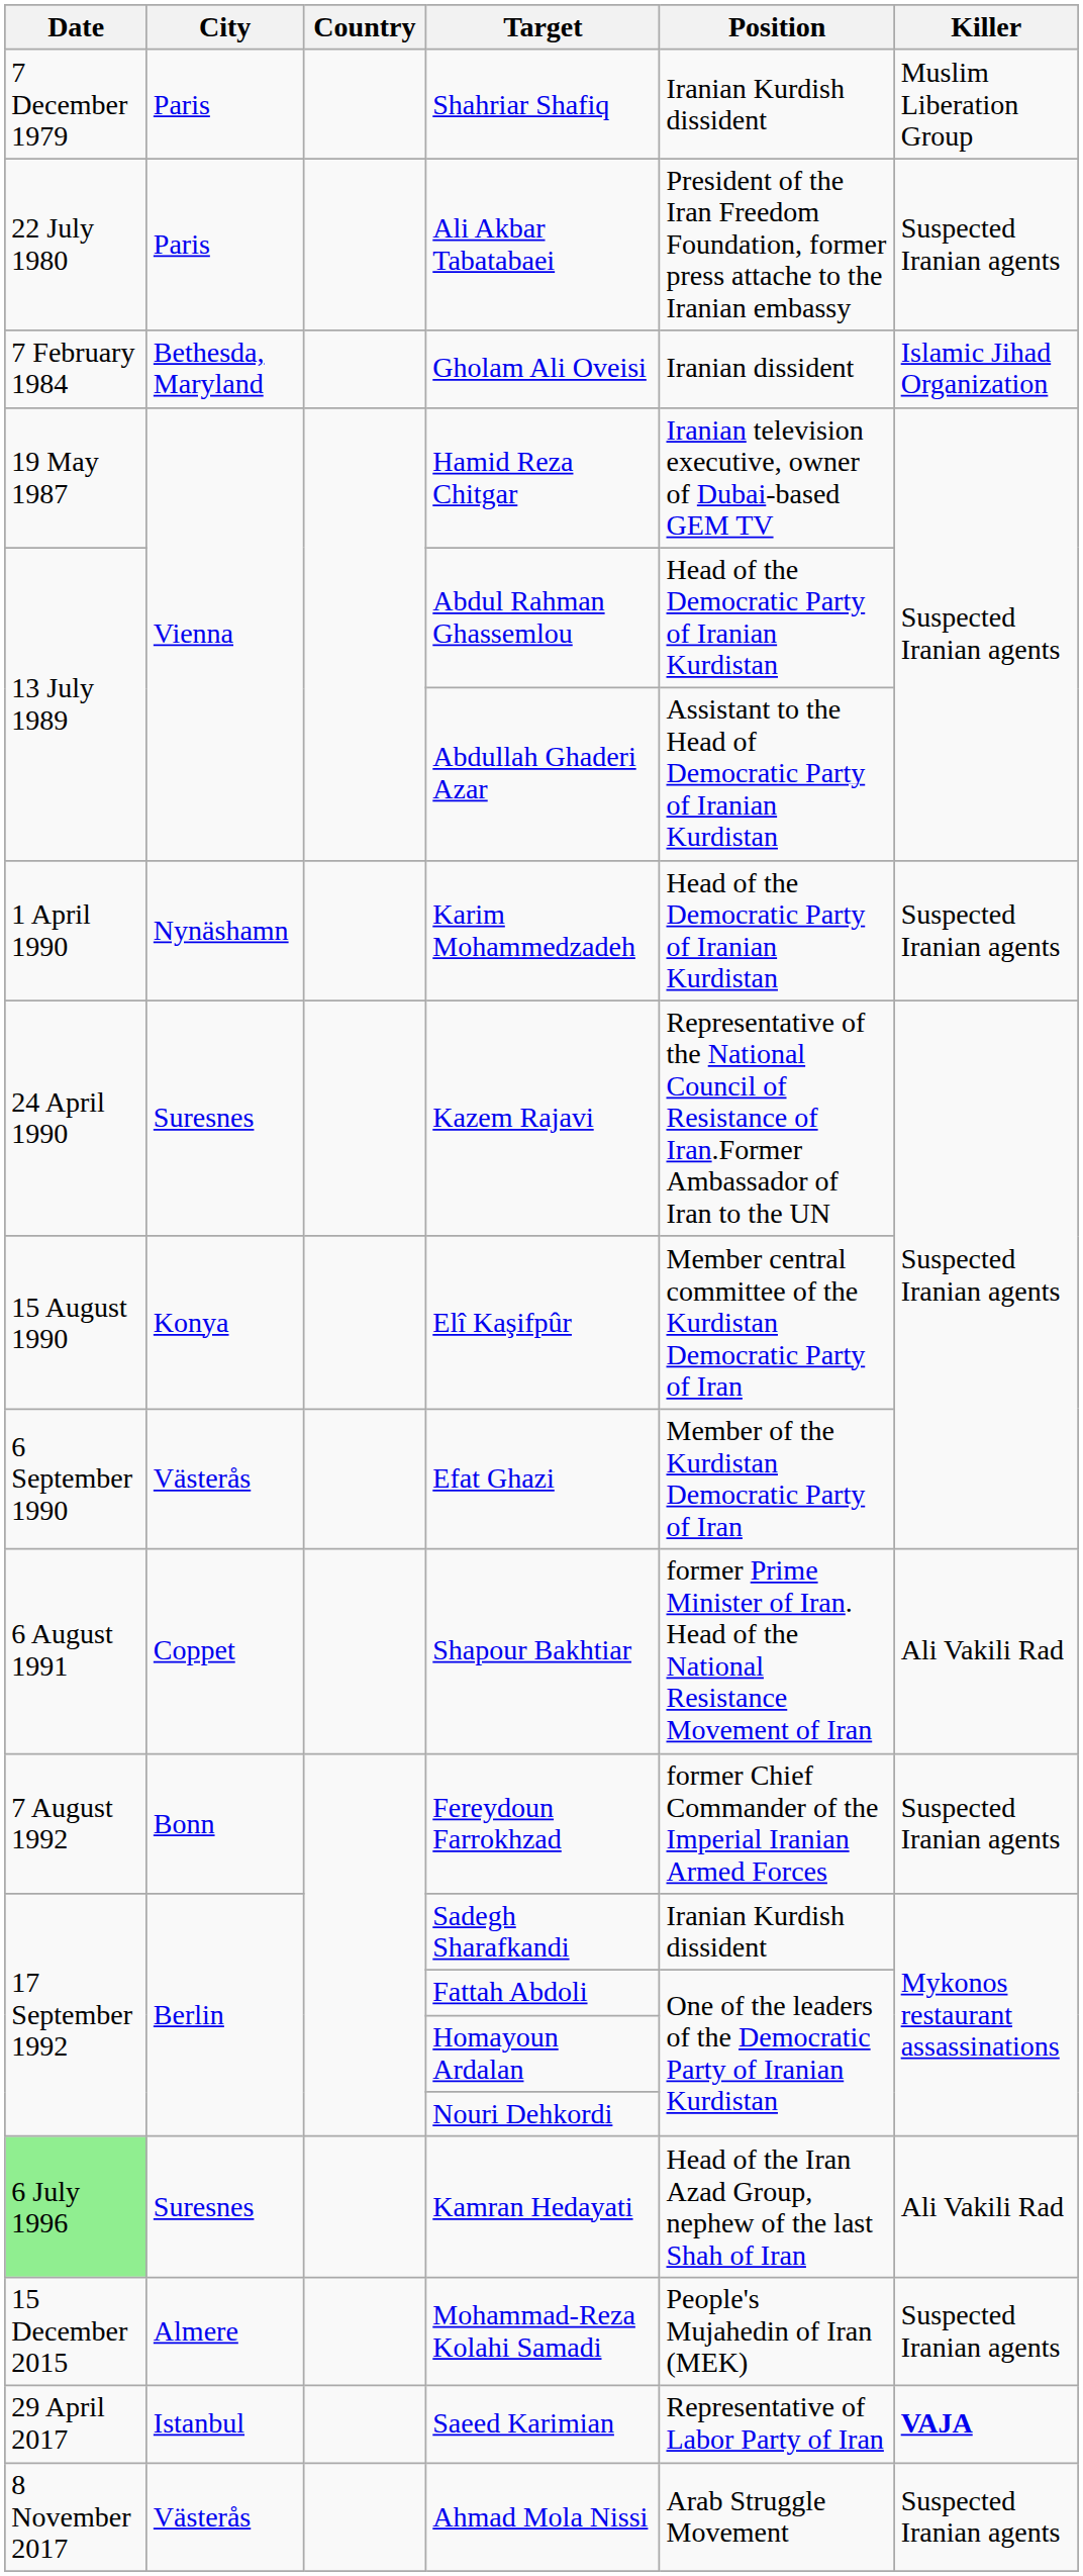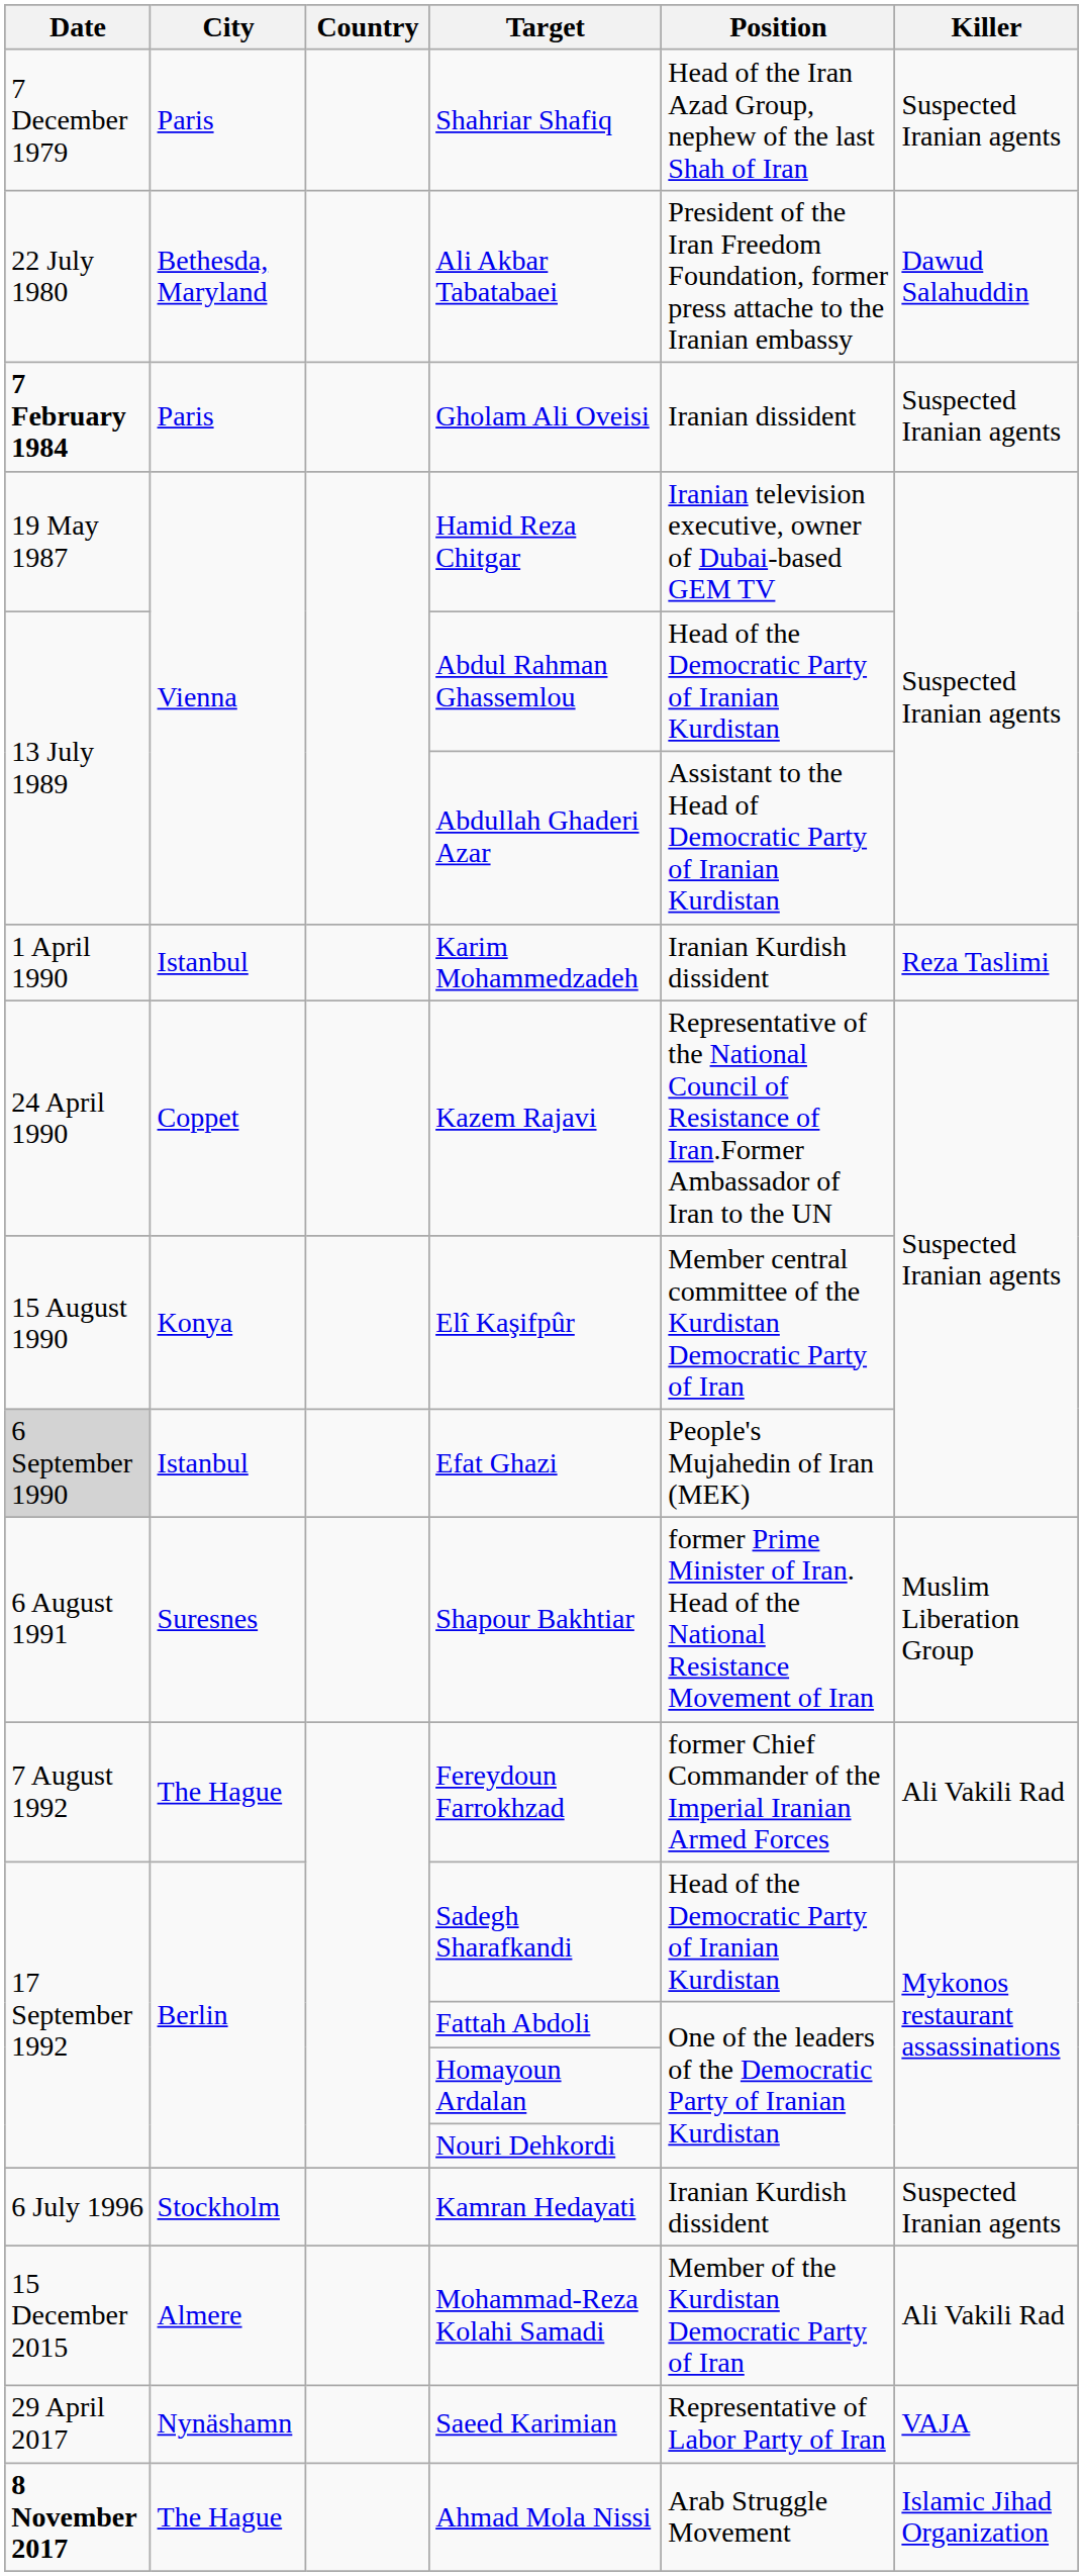Shahriar Shafiq | Position: Iranian Kurdish dissident -> Head of the Iran Azad Group, nephew of the last Shah of Iran
Shahriar Shafiq | Killer: Muslim Liberation Group -> Suspected Iranian agents
Ali Akbar Tabatabaei | City: Paris -> Bethesda, Maryland
Ali Akbar Tabatabaei | Killer: Suspected Iranian agents -> Dawud Salahuddin
Gholam Ali Oveisi | Date: normal -> bold
Gholam Ali Oveisi | City: Bethesda, Maryland -> Paris
Gholam Ali Oveisi | Killer: Islamic Jihad Organization -> Suspected Iranian agents
Karim Mohammedzadeh | City: Nynäshamn -> Istanbul
Karim Mohammedzadeh | Position: Head of the Democratic Party of Iranian Kurdistan -> Iranian Kurdish dissident
Karim Mohammedzadeh | Killer: Suspected Iranian agents -> Reza Taslimi
Kazem Rajavi | City: Suresnes -> Coppet
Efat Ghazi | Date: no background -> lightgrey background
Efat Ghazi | City: Västerås -> Istanbul
Efat Ghazi | Position: Member of the Kurdistan Democratic Party of Iran -> People's Mujahedin of Iran (MEK)
Shapour Bakhtiar | City: Coppet -> Suresnes
Shapour Bakhtiar | Killer: Ali Vakili Rad -> Muslim Liberation Group
Fereydoun Farrokhzad | City: Bonn -> The Hague
Fereydoun Farrokhzad | Killer: Suspected Iranian agents -> Ali Vakili Rad
Sadegh Sharafkandi | Position: Iranian Kurdish dissident -> Head of the Democratic Party of Iranian Kurdistan
Kamran Hedayati | Date: lightgreen background -> no background
Kamran Hedayati | City: Suresnes -> Stockholm
Kamran Hedayati | Position: Head of the Iran Azad Group, nephew of the last Shah of Iran -> Iranian Kurdish dissident
Kamran Hedayati | Killer: Ali Vakili Rad -> Suspected Iranian agents
Mohammad-Reza Kolahi Samadi | Position: People's Mujahedin of Iran (MEK) -> Member of the Kurdistan Democratic Party of Iran
Mohammad-Reza Kolahi Samadi | Killer: Suspected Iranian agents -> Ali Vakili Rad
Saeed Karimian | City: Istanbul -> Nynäshamn
Saeed Karimian | Killer: bold -> normal
Ahmad Mola Nissi | Date: normal -> bold
Ahmad Mola Nissi | City: Västerås -> The Hague
Ahmad Mola Nissi | Killer: Suspected Iranian agents -> Islamic Jihad Organization
